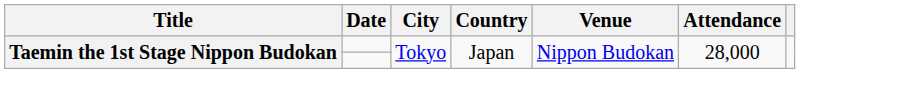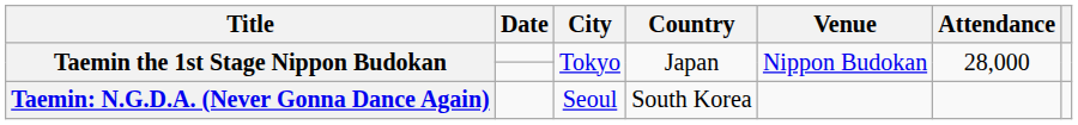+ row: Taemin: N.G.D.A. (Never Gonna Dance Again) | Seoul | South Korea
